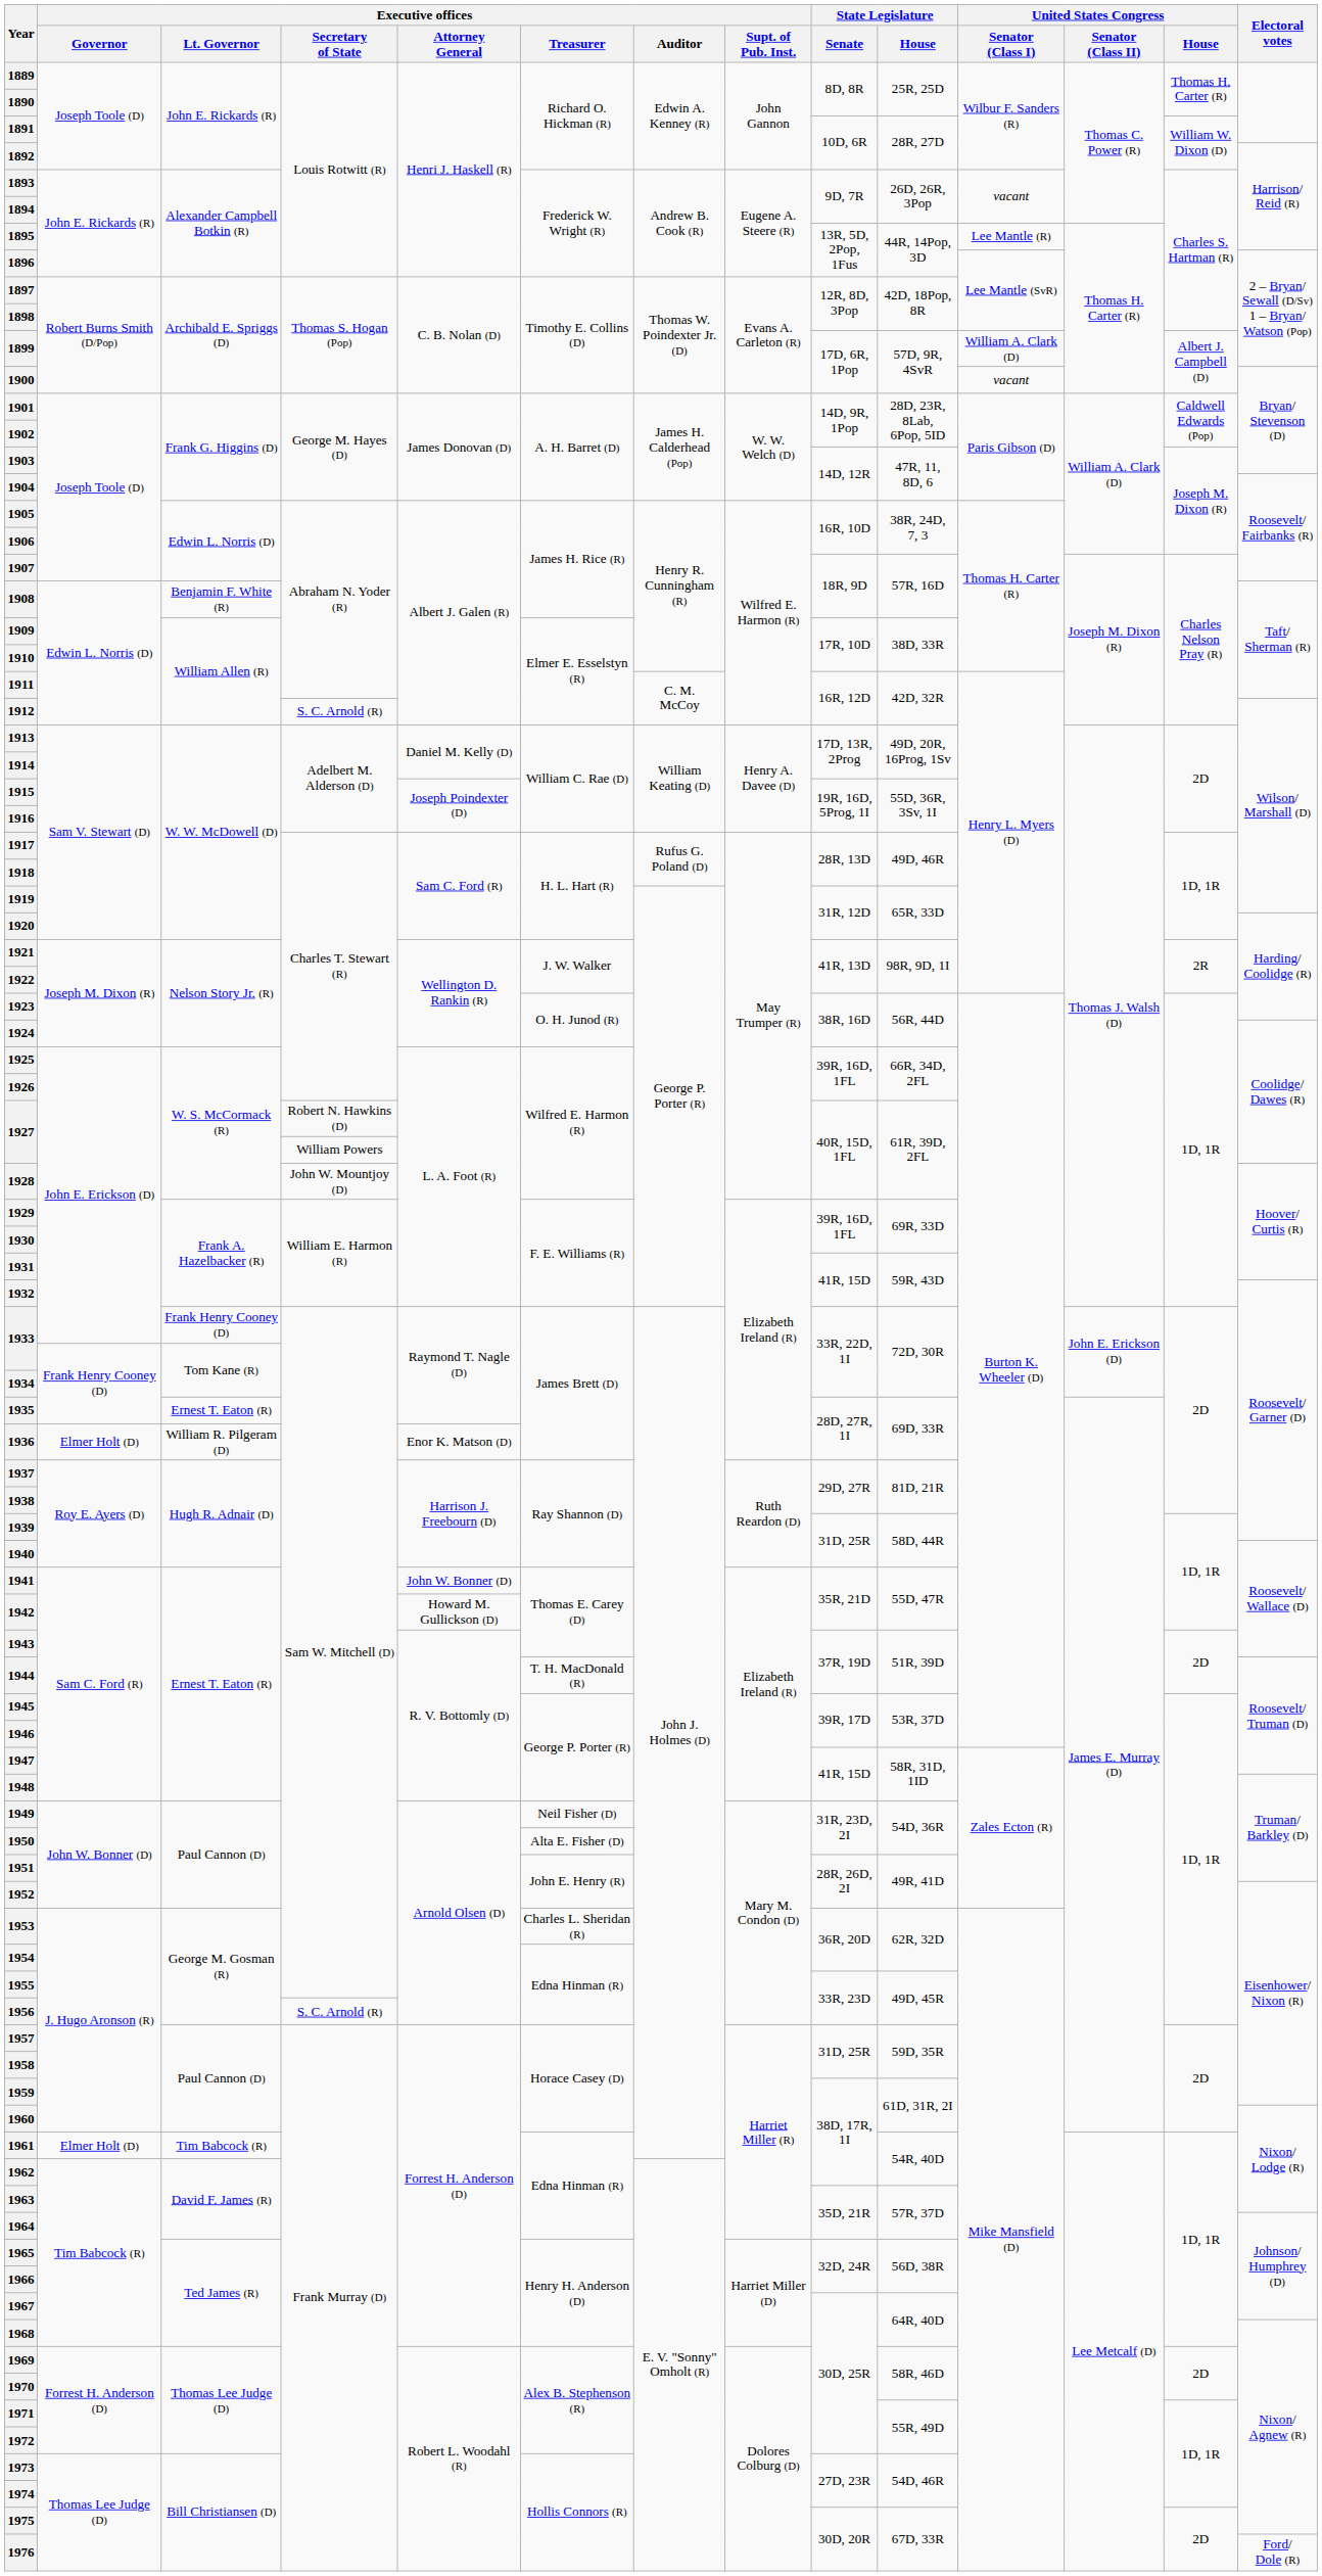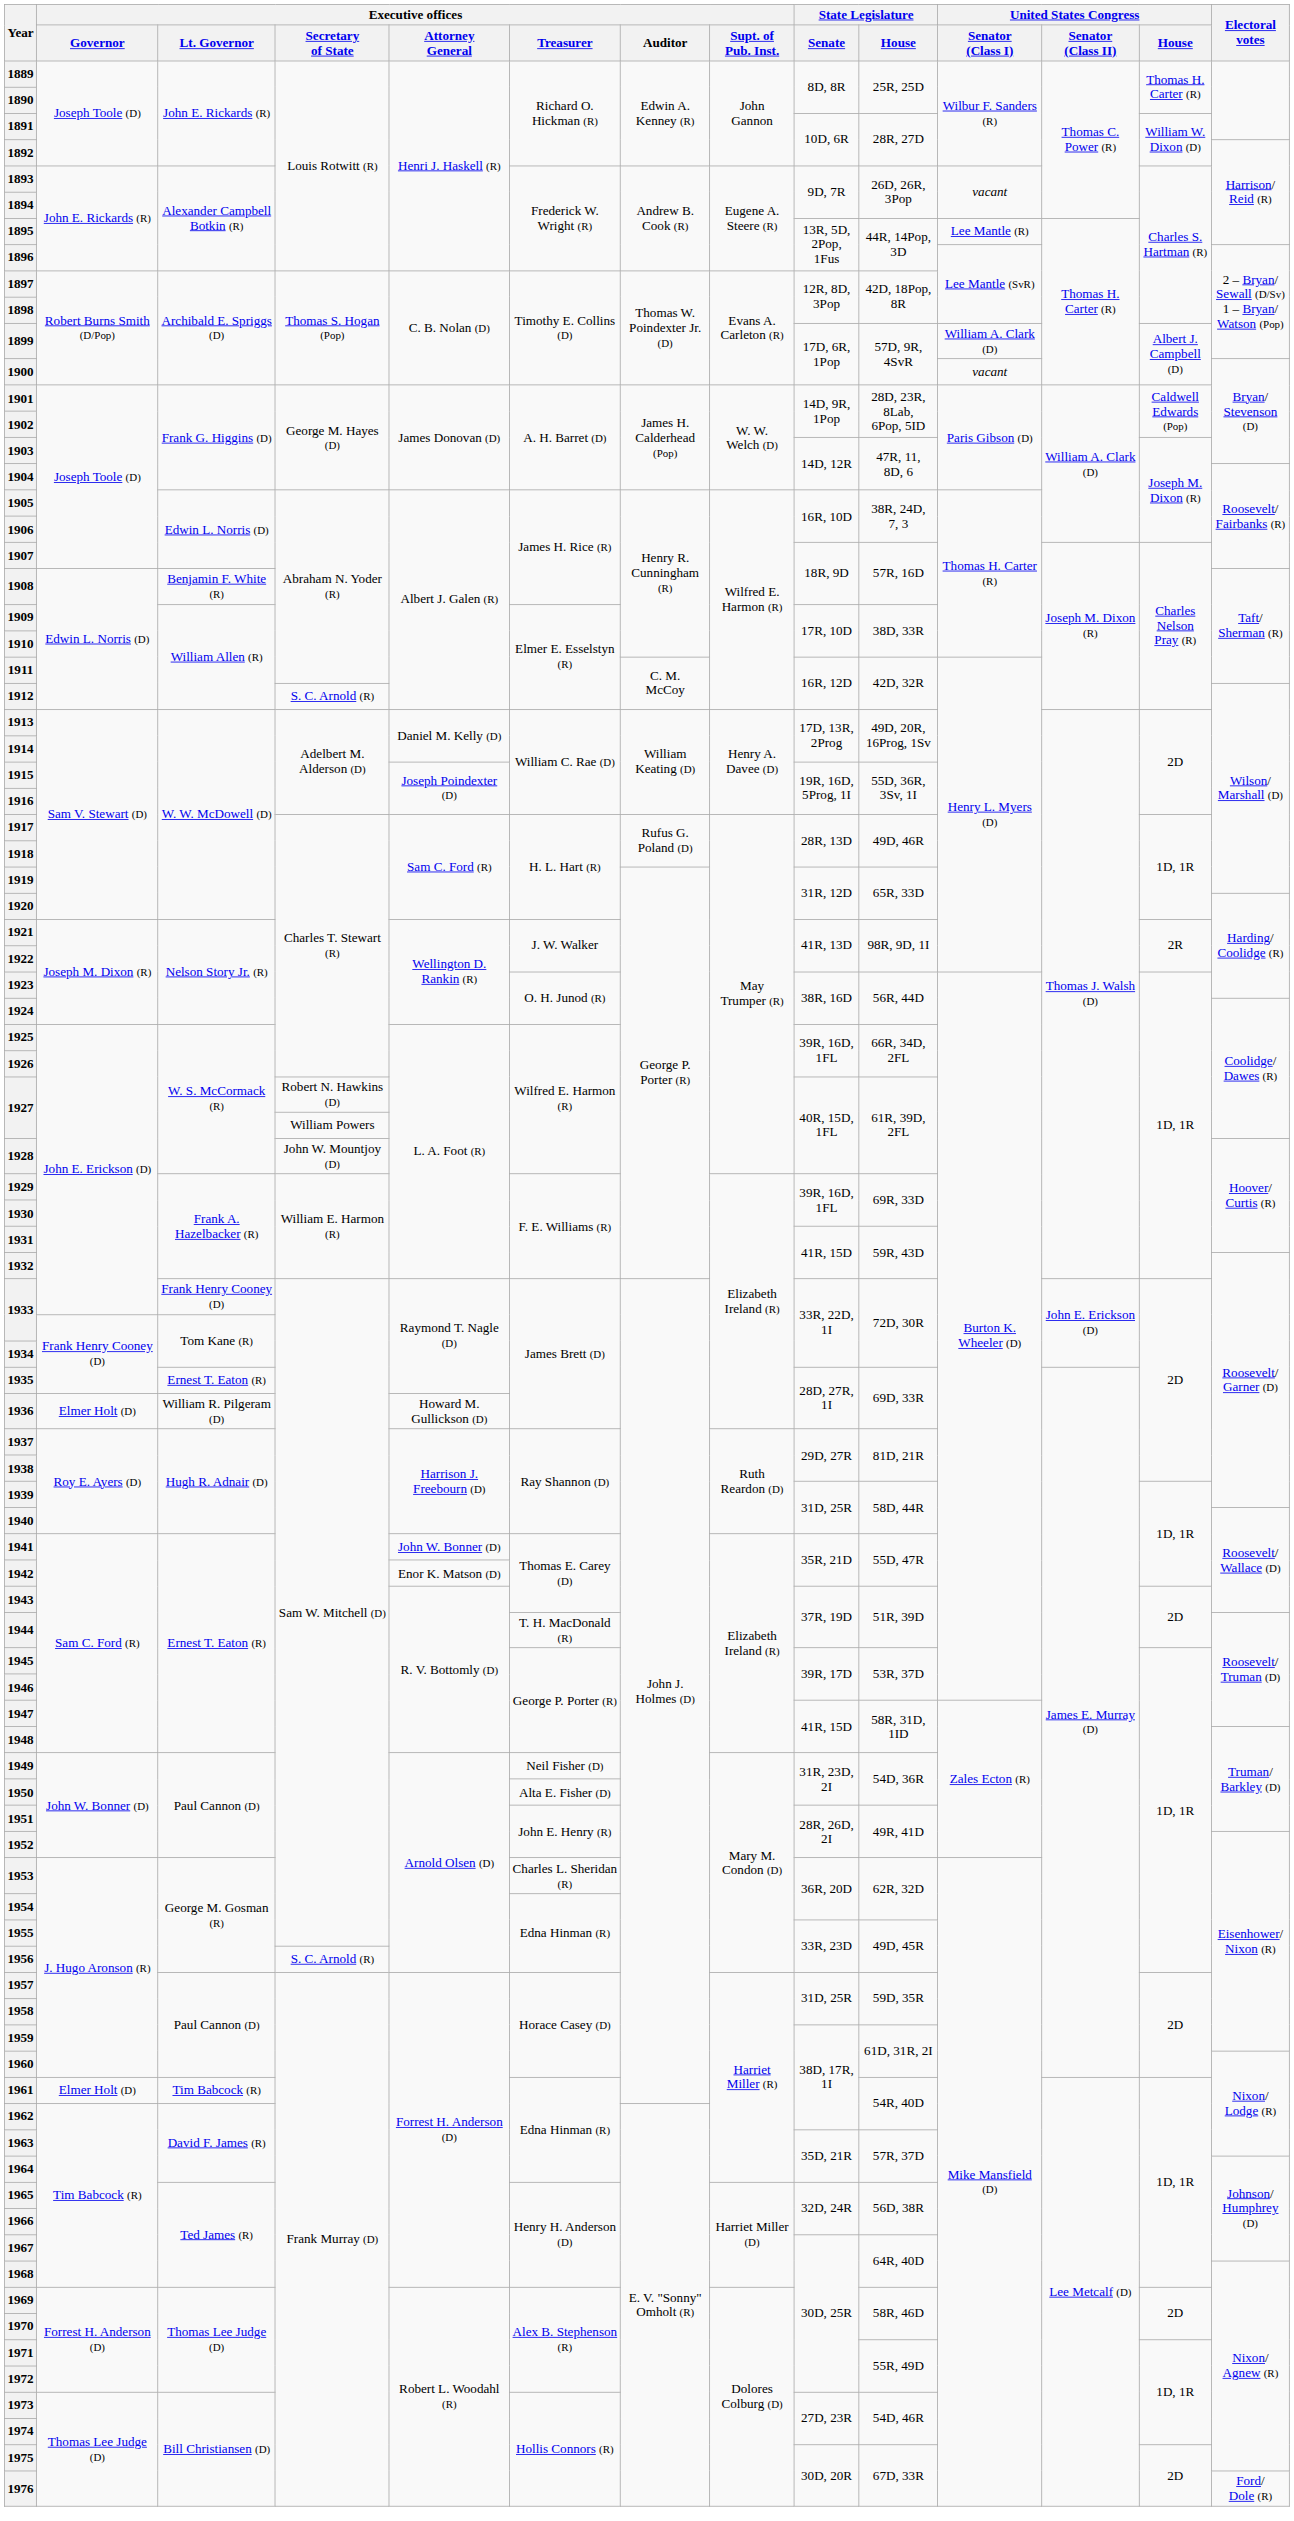1936 | Executive offices / Attorney General: Enor K. Matson (D) -> Howard M. Gullickson (D)
1942 | Executive offices / Attorney General: Howard M. Gullickson (D) -> Enor K. Matson (D)
